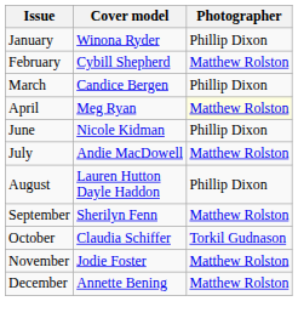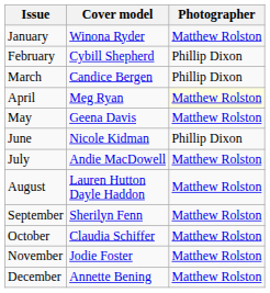January | Photographer: Phillip Dixon -> Matthew Rolston
February | Photographer: Matthew Rolston -> Phillip Dixon
+ row: May | Geena Davis | Matthew Rolston
August | Photographer: Phillip Dixon -> Matthew Rolston
October | Photographer: Torkil Gudnason -> Matthew Rolston
